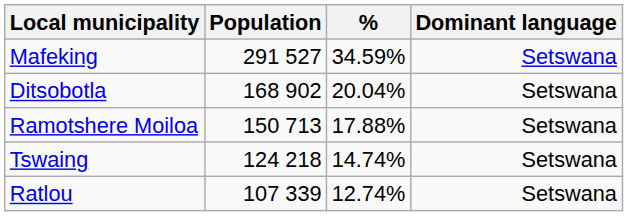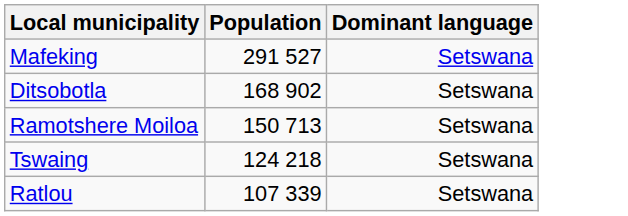- column: % | 34.59% | 20.04% | 17.88% | 14.74% | 12.74%
